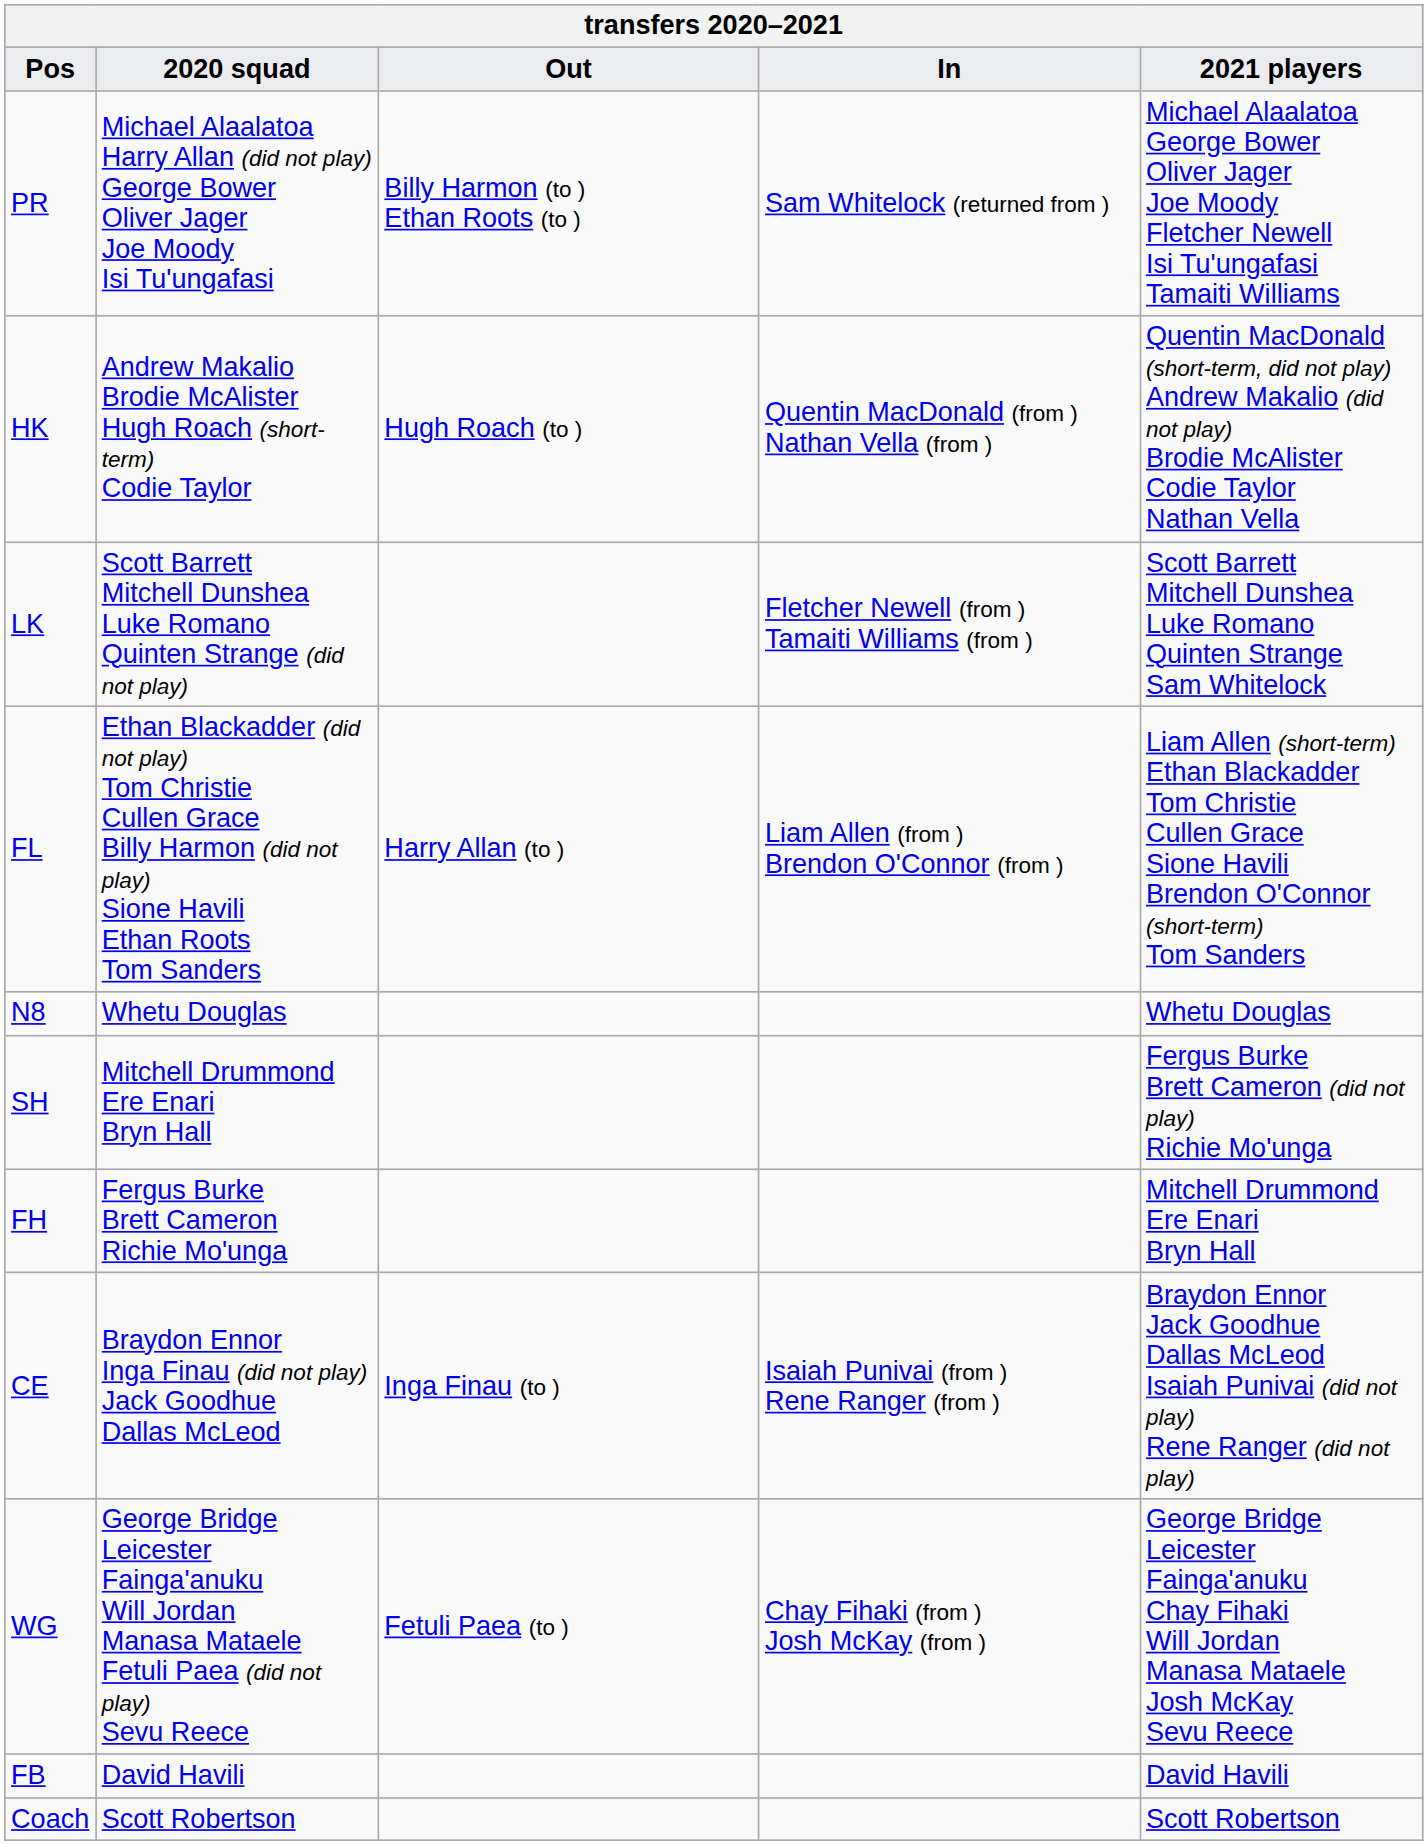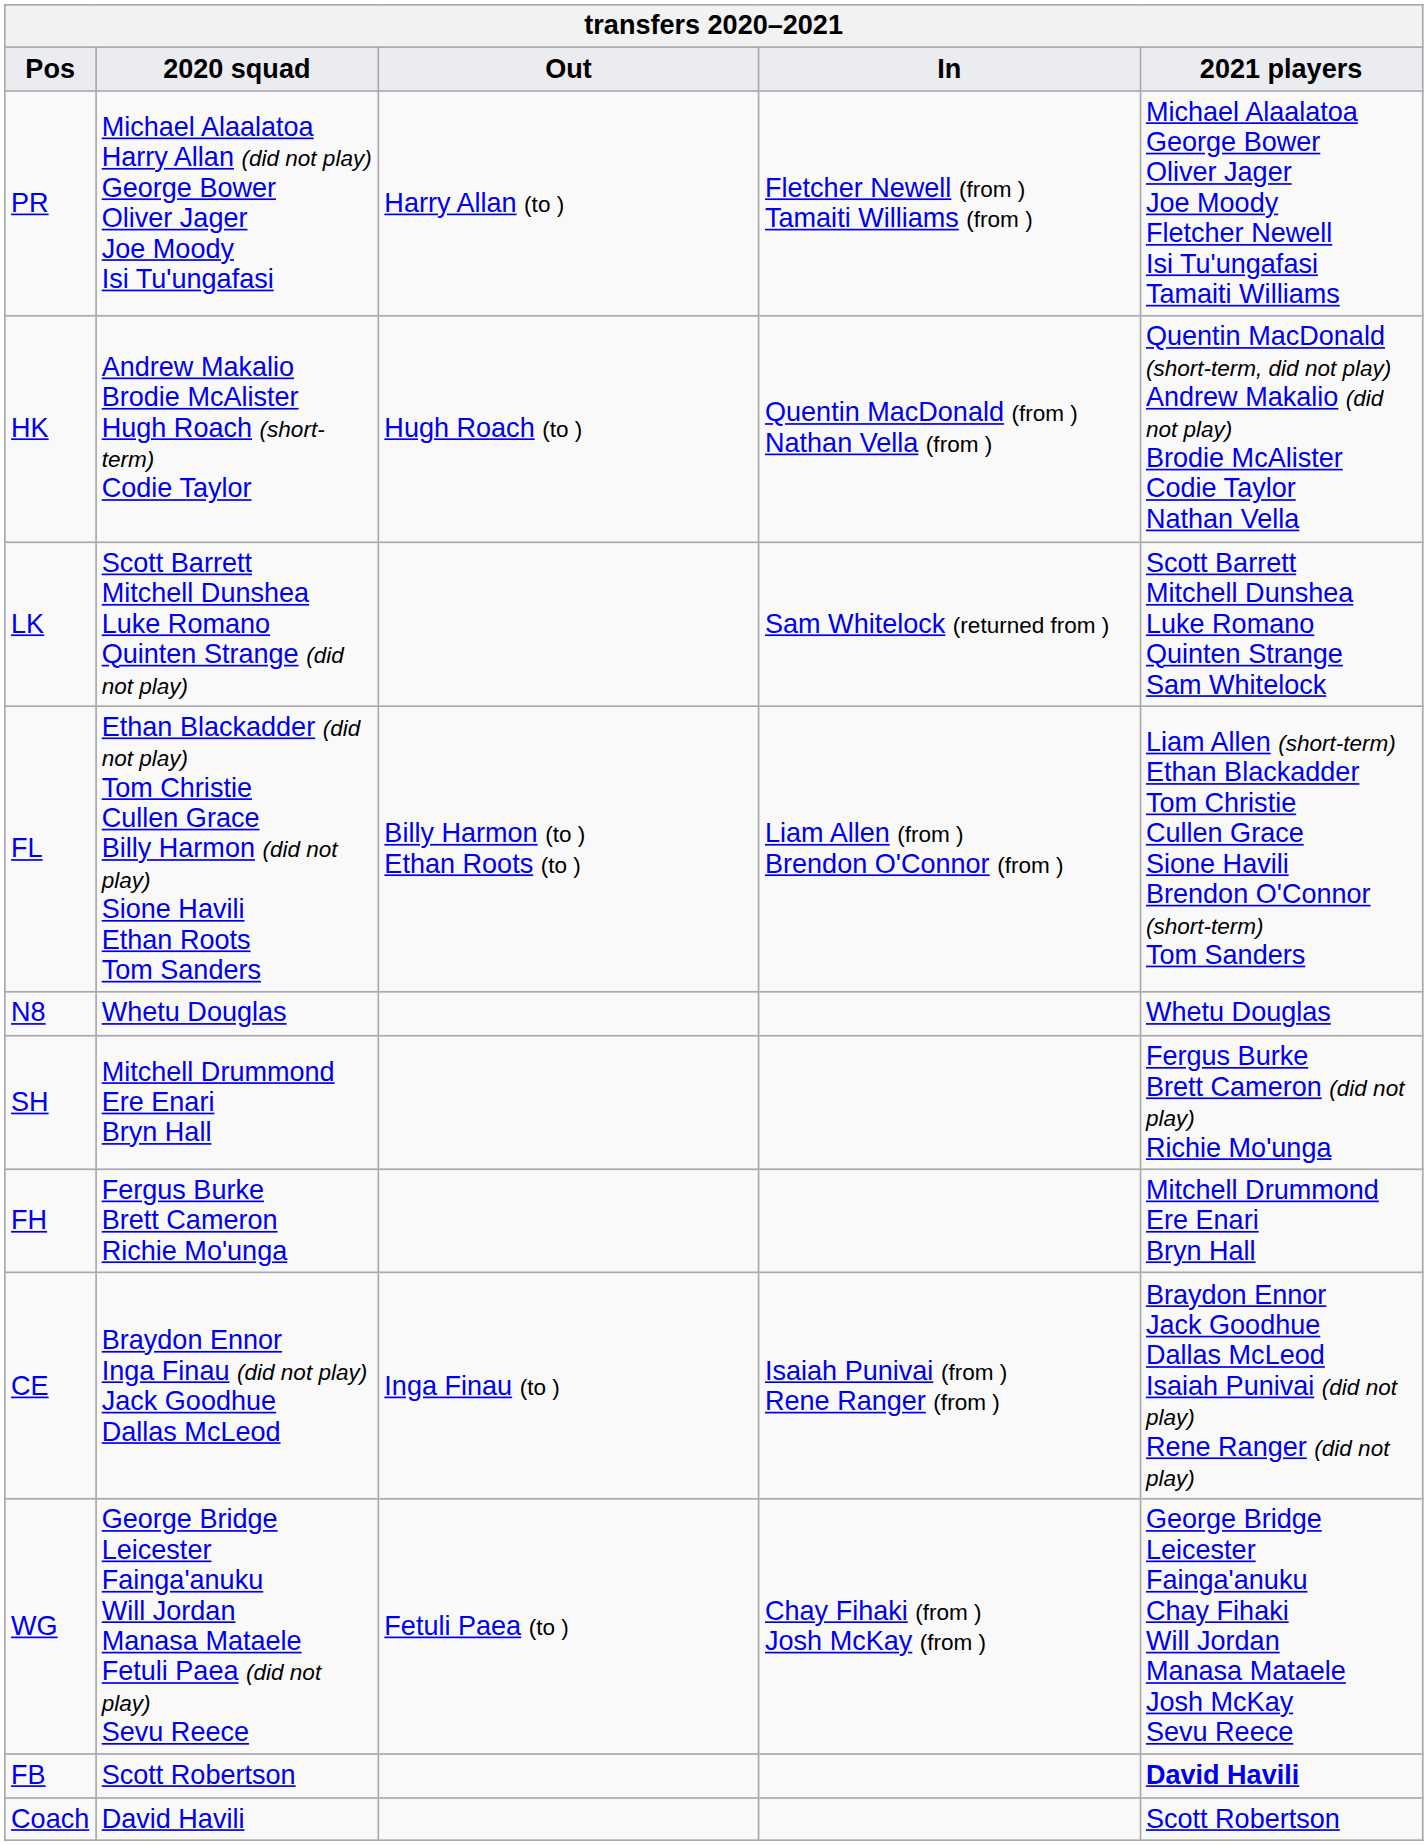PR | Out: Billy Harmon (to ) Ethan Roots (to ) -> Harry Allan (to )
PR | In: Sam Whitelock (returned from ) -> Fletcher Newell (from ) Tamaiti Williams (from )
LK | In: Fletcher Newell (from ) Tamaiti Williams (from ) -> Sam Whitelock (returned from )
FL | Out: Harry Allan (to ) -> Billy Harmon (to ) Ethan Roots (to )
FB | 2020 squad: David Havili -> Scott Robertson
FB | 2021 players: normal -> bold
Coach | 2020 squad: Scott Robertson -> David Havili
